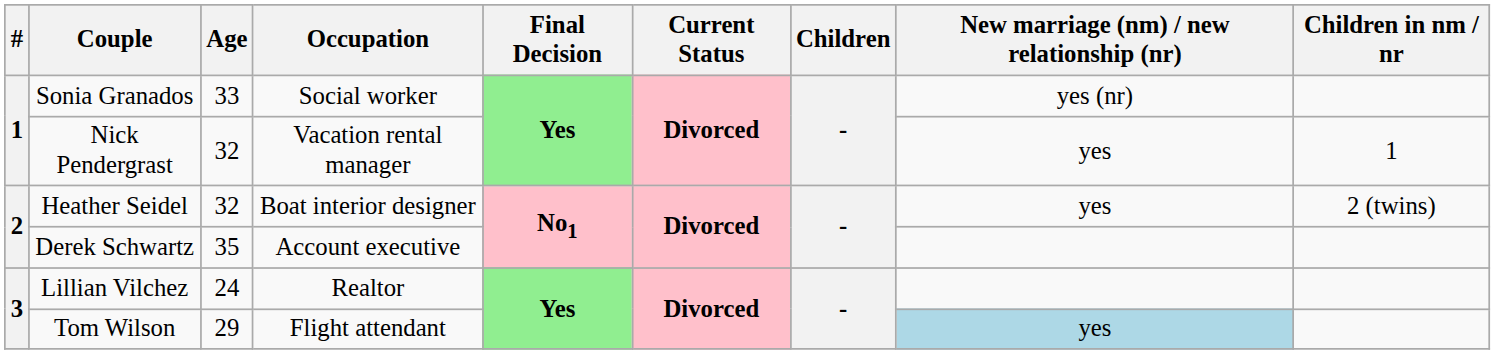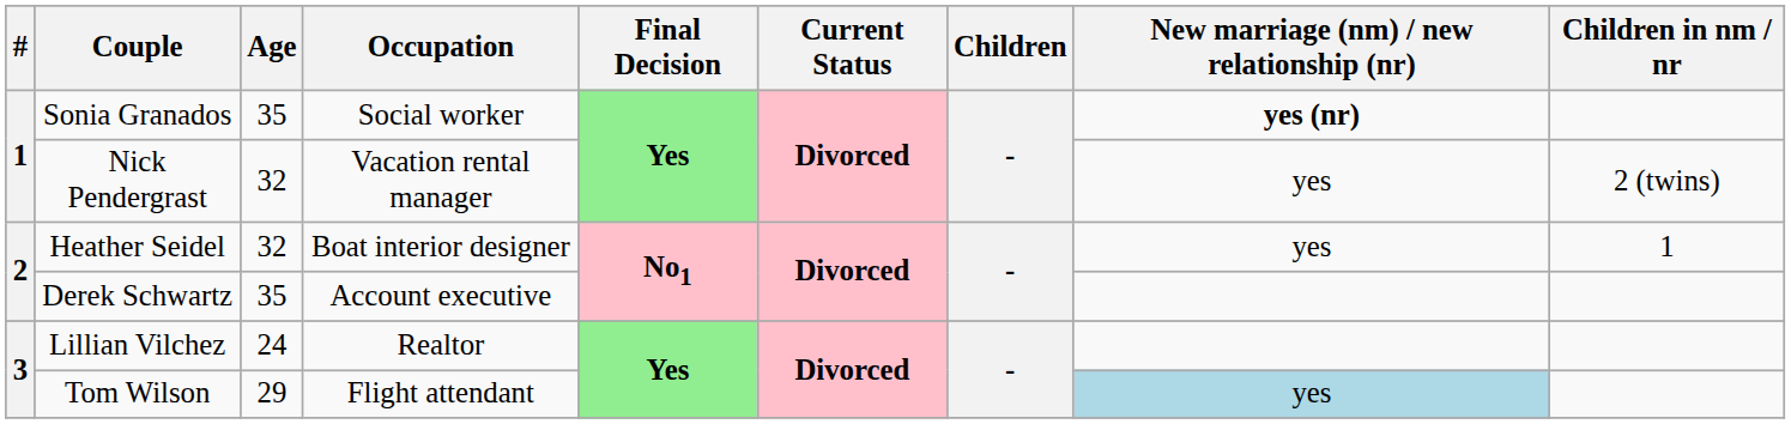Sonia Granados | Age: 33 -> 35
Sonia Granados | New marriage (nm) / new relationship (nr): normal -> bold
Nick Pendergrast | Children in nm / nr: 1 -> 2 (twins)
Heather Seidel | Children in nm / nr: 2 (twins) -> 1
